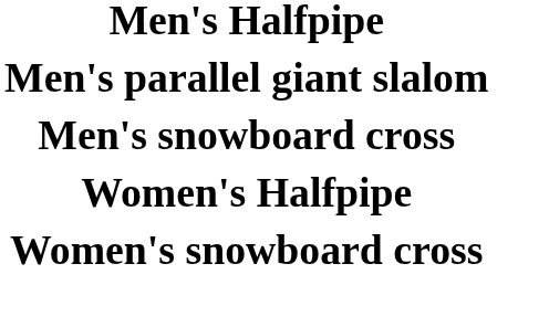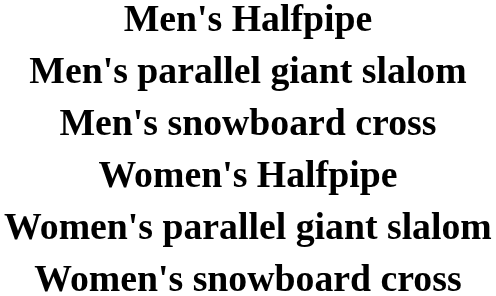+ row: Women's parallel giant slalom
